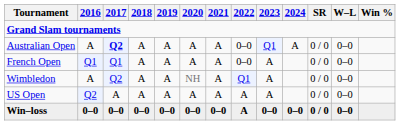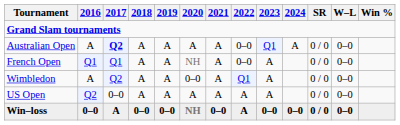French Open | 2020: A -> NH
Wimbledon | 2020: NH -> 0–0
US Open | 2017: A -> 0–0
Win–loss | 2017: 0–0 -> A
Win–loss | 2020: 0–0 -> NH
